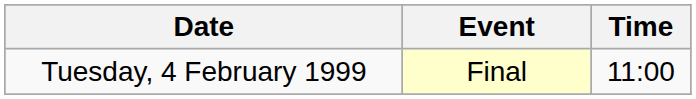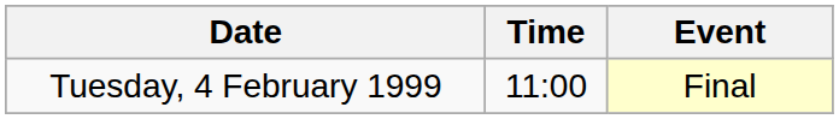columns swapped: Time <-> Event
